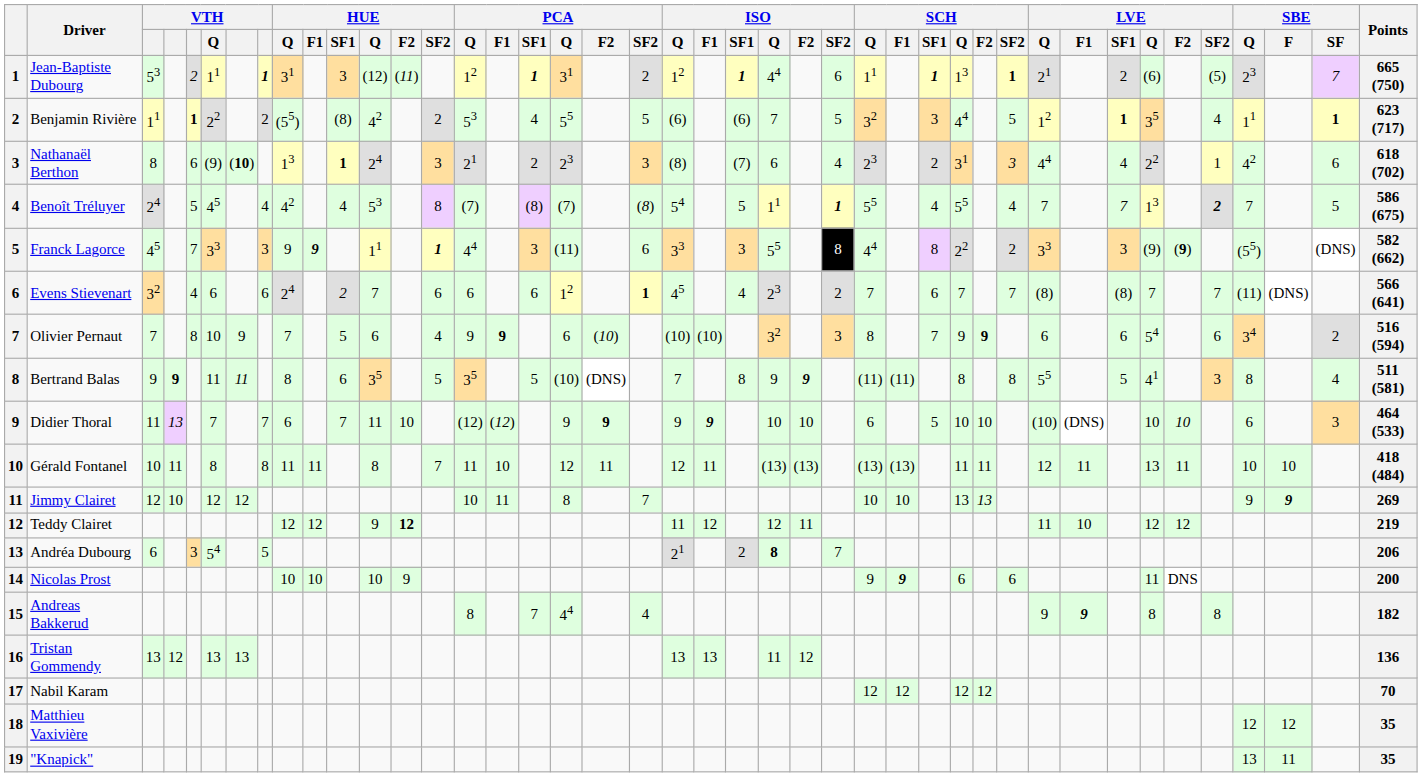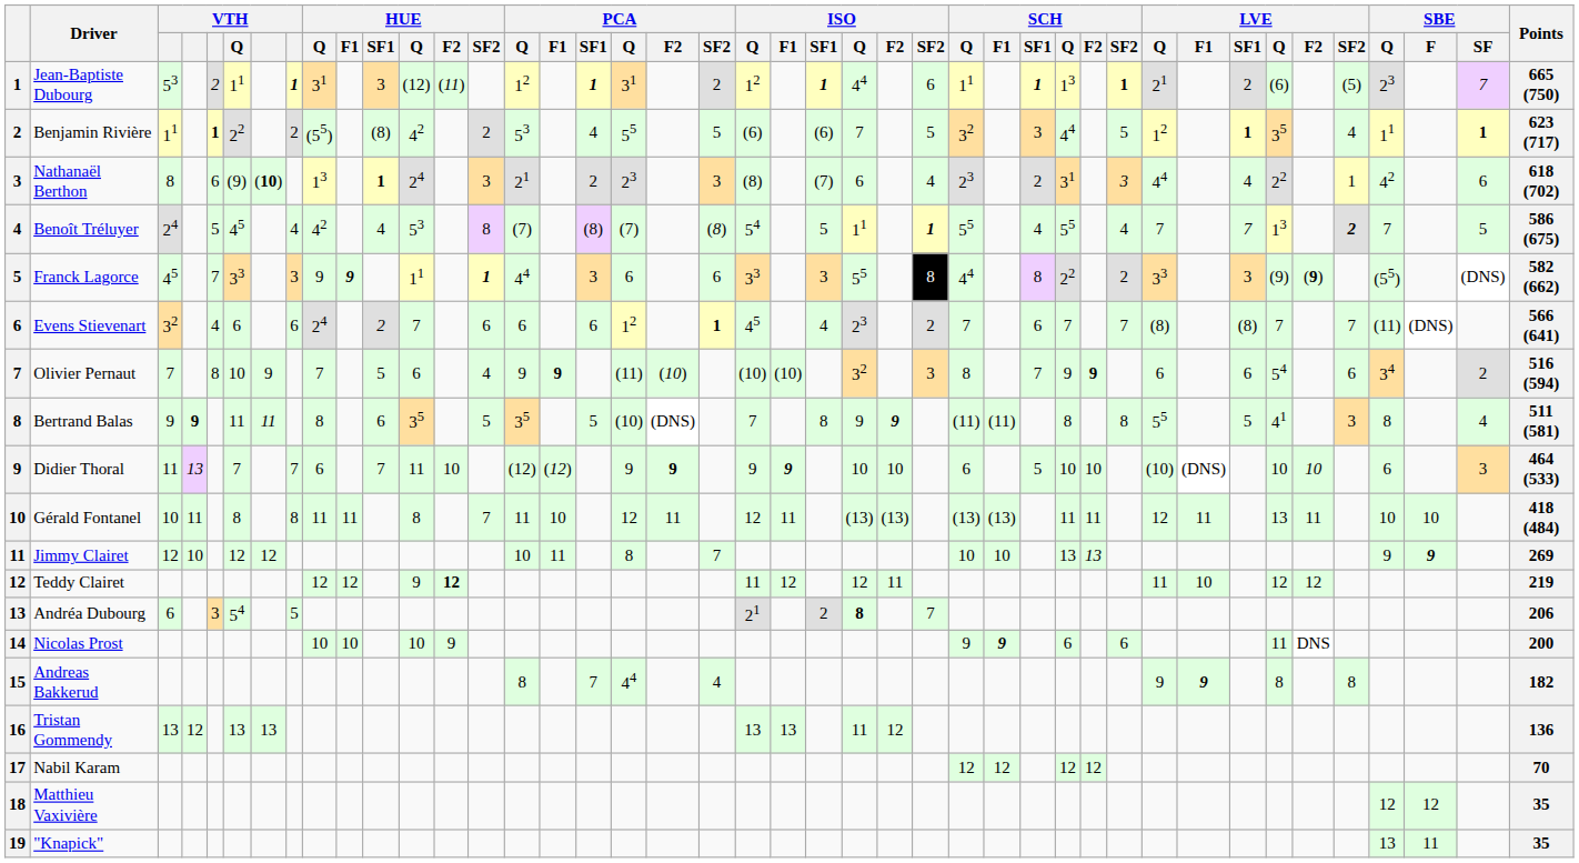Franck Lagorce | column 18: (11) -> 6
Olivier Pernaut | column 18: 6 -> (11)
